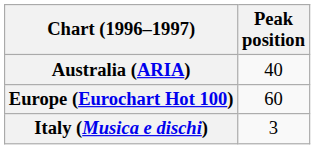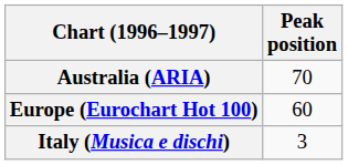Australia (ARIA) | Peak position: 40 -> 70
